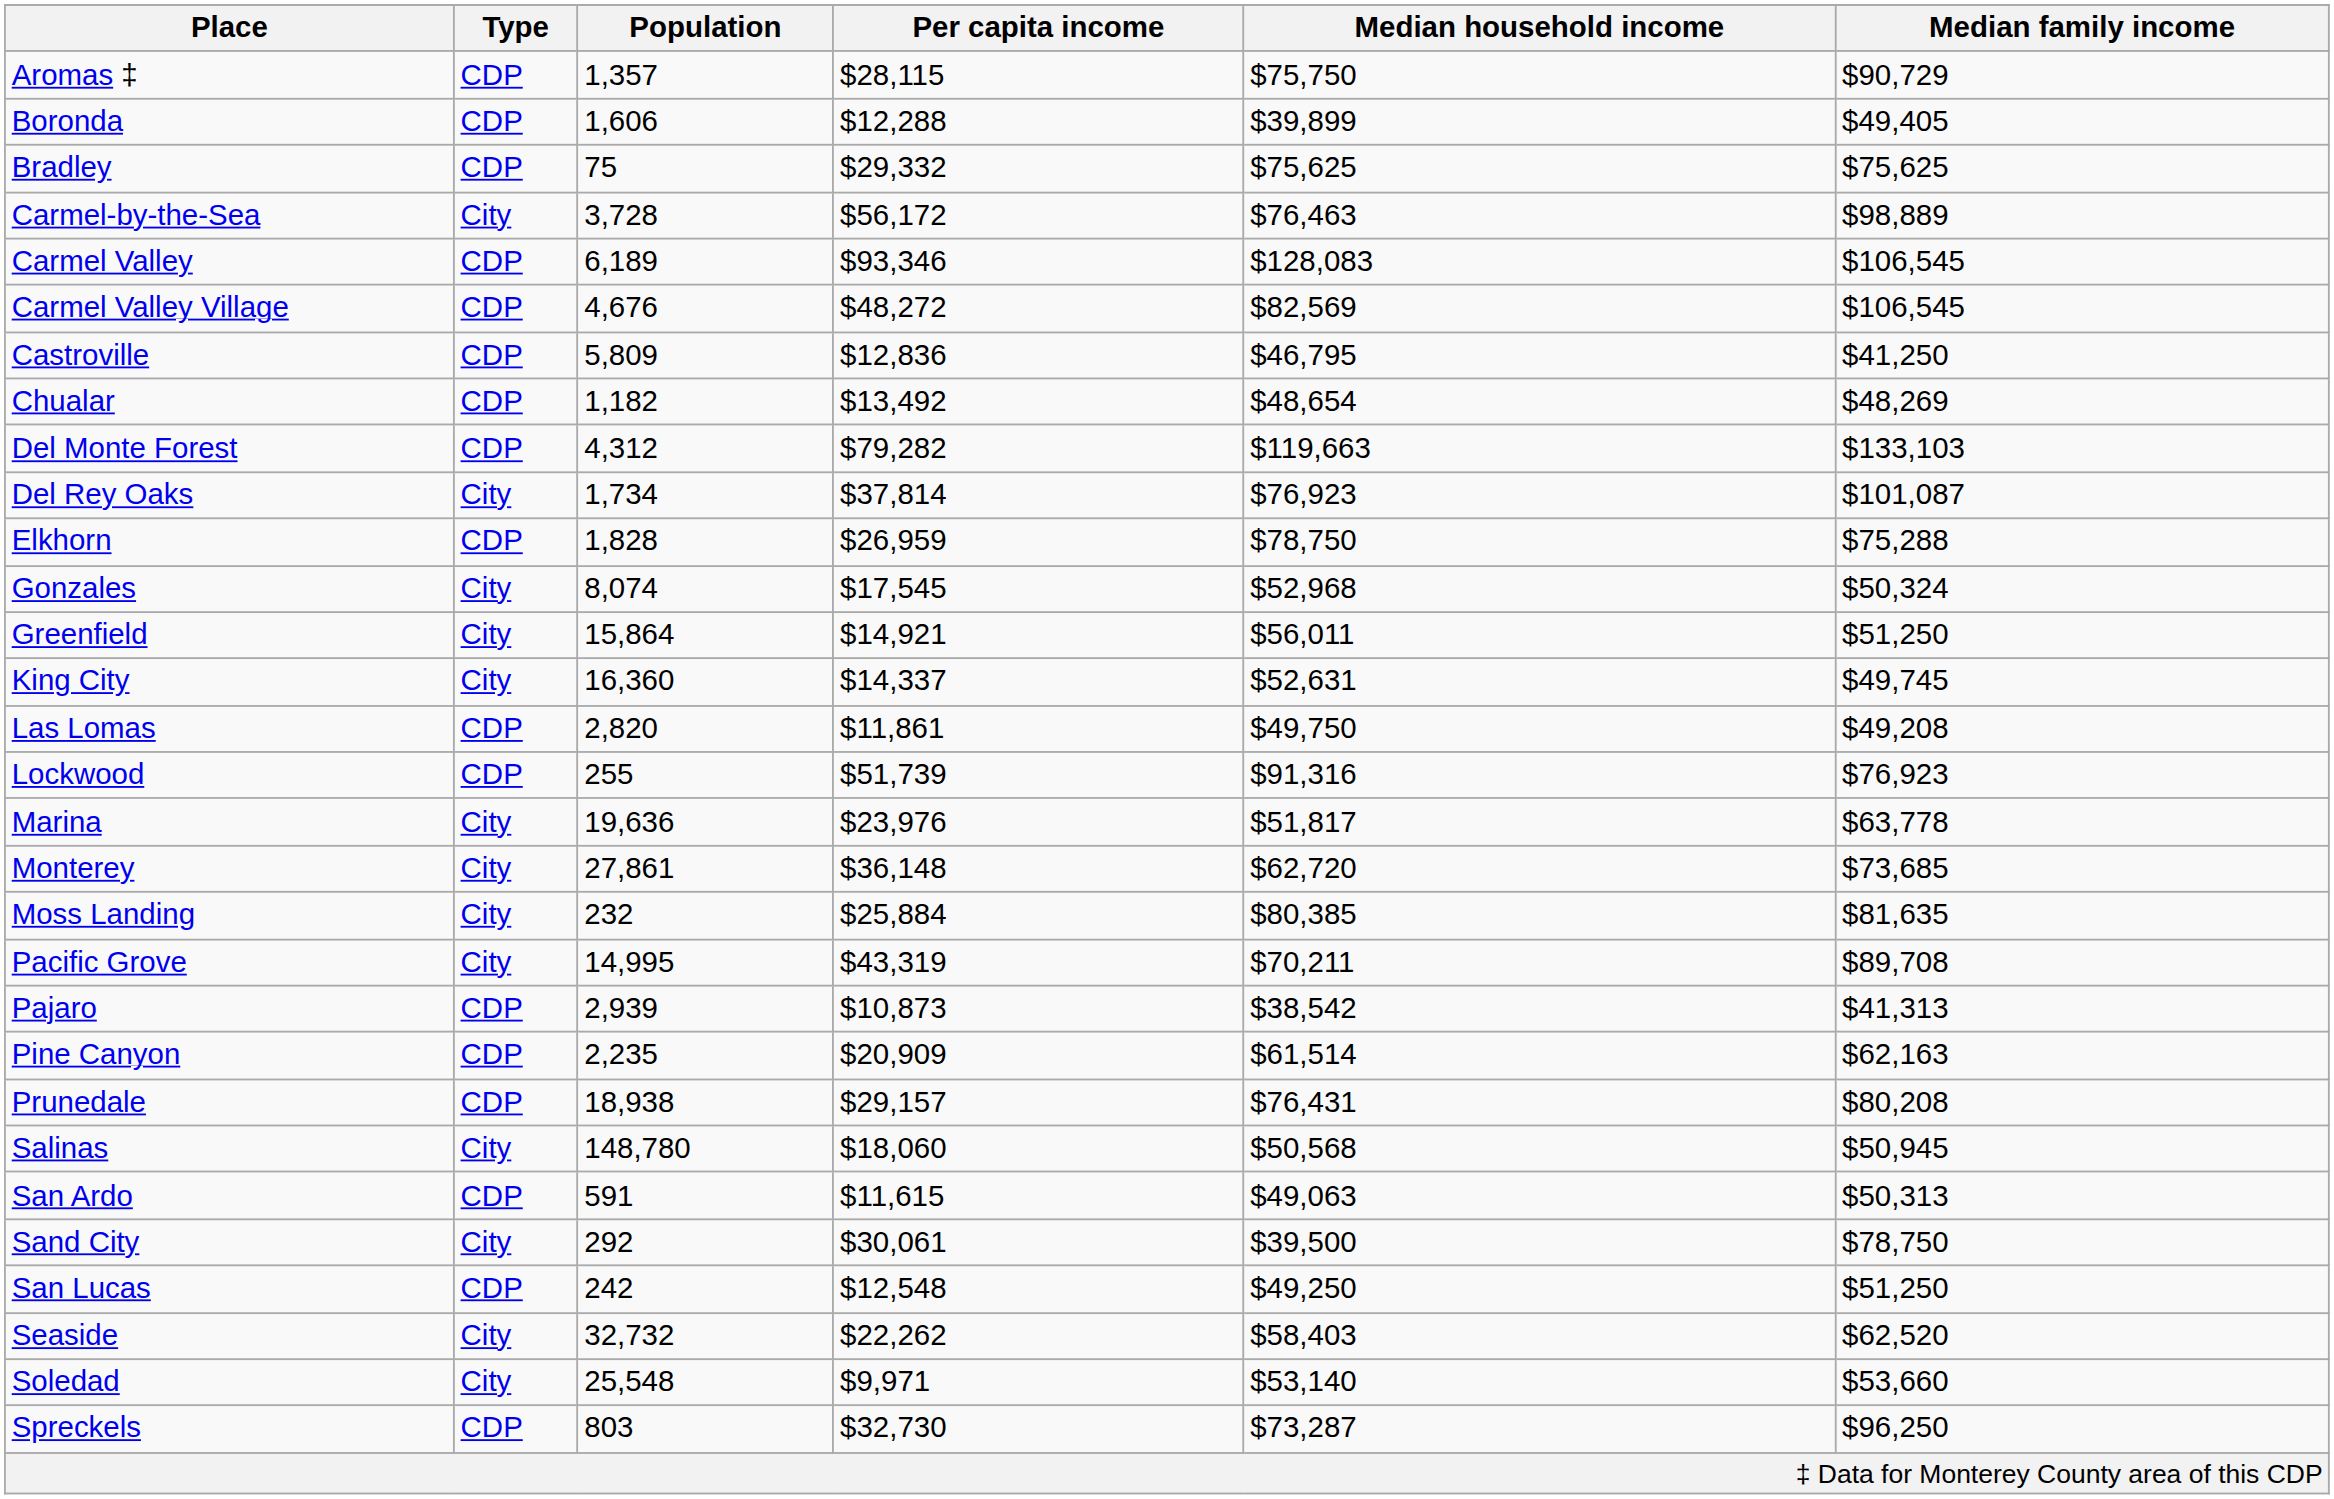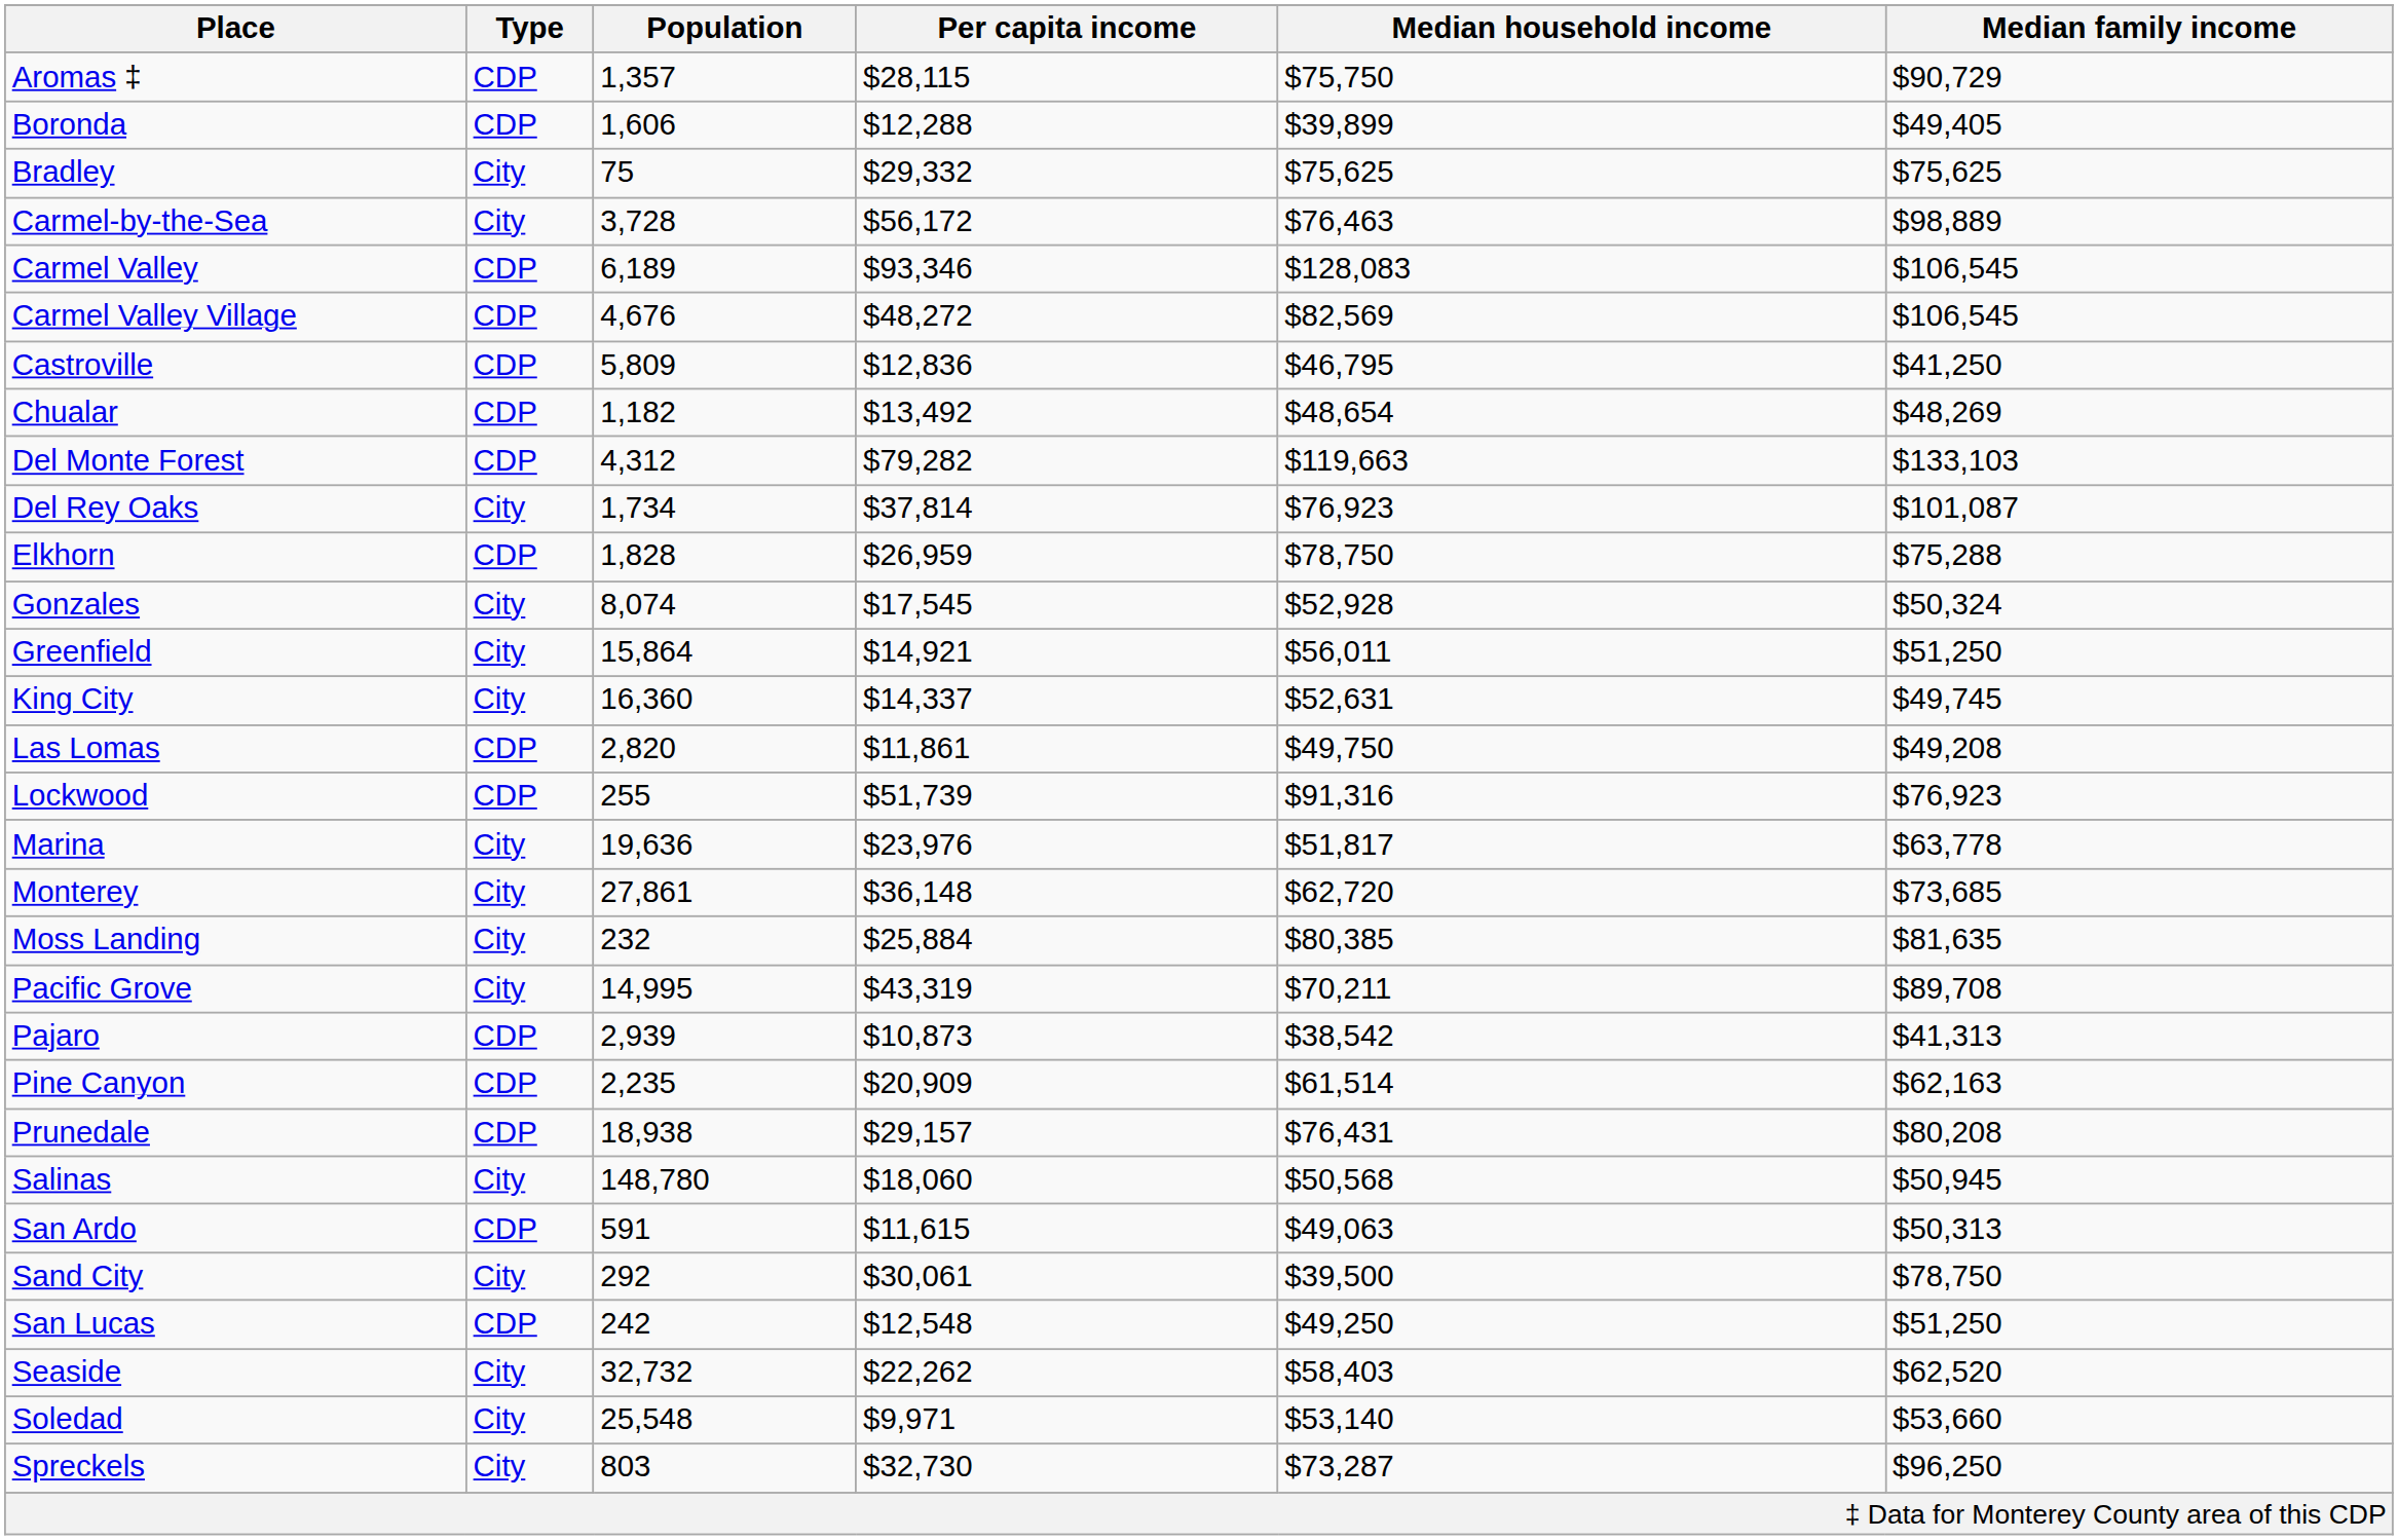Bradley | Type: CDP -> City
Gonzales | Median household income: $52,968 -> $52,928
Spreckels | Type: CDP -> City
